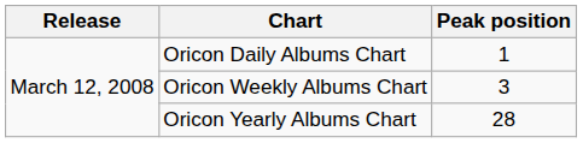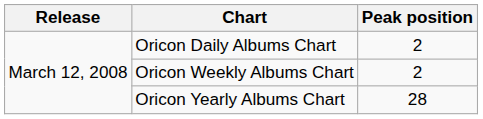Oricon Daily Albums Chart | Peak position: 1 -> 2
Oricon Weekly Albums Chart | Peak position: 3 -> 2
